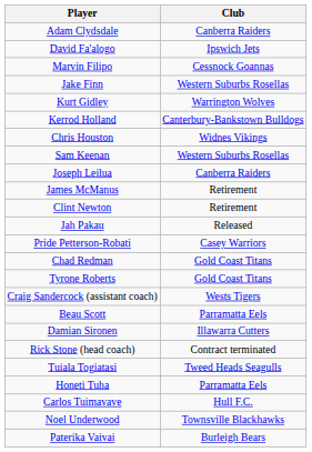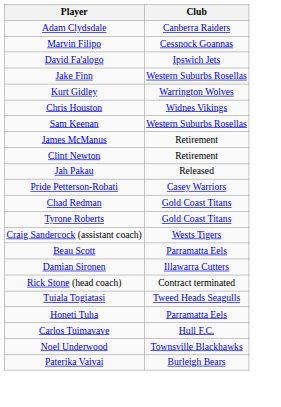rows swapped: David Fa'alogo <-> Marvin Filipo
- row: Kerrod Holland | Canterbury-Bankstown Bulldogs
- row: Joseph Leilua | Canberra Raiders
